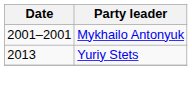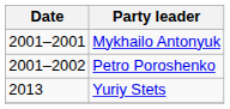+ row: 2001–2002 | Petro Poroshenko
